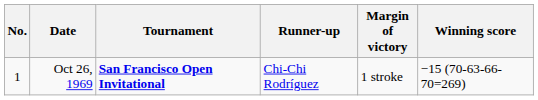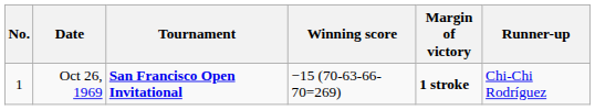columns swapped: Winning score <-> Runner-up
Oct 26, 1969 | Margin of victory: normal -> bold
